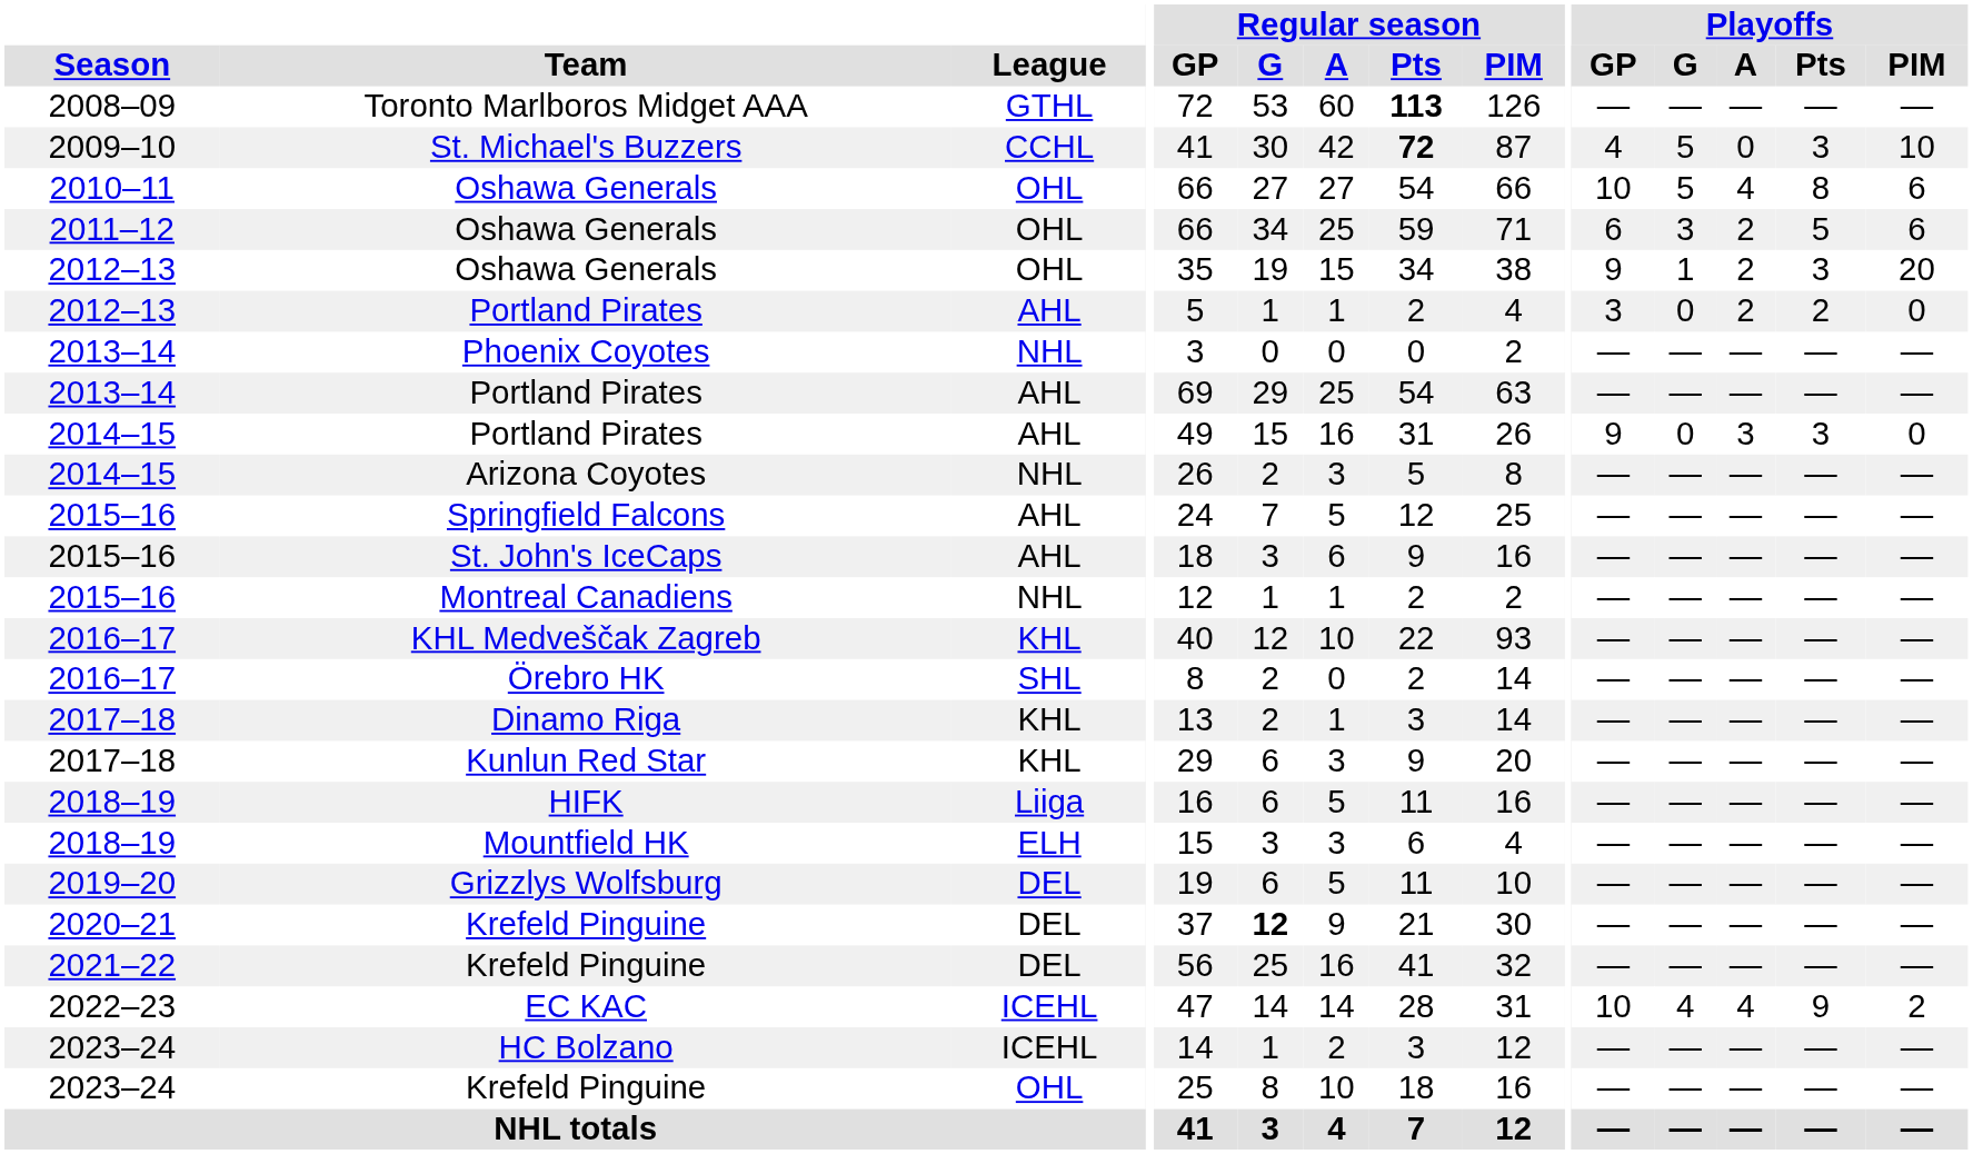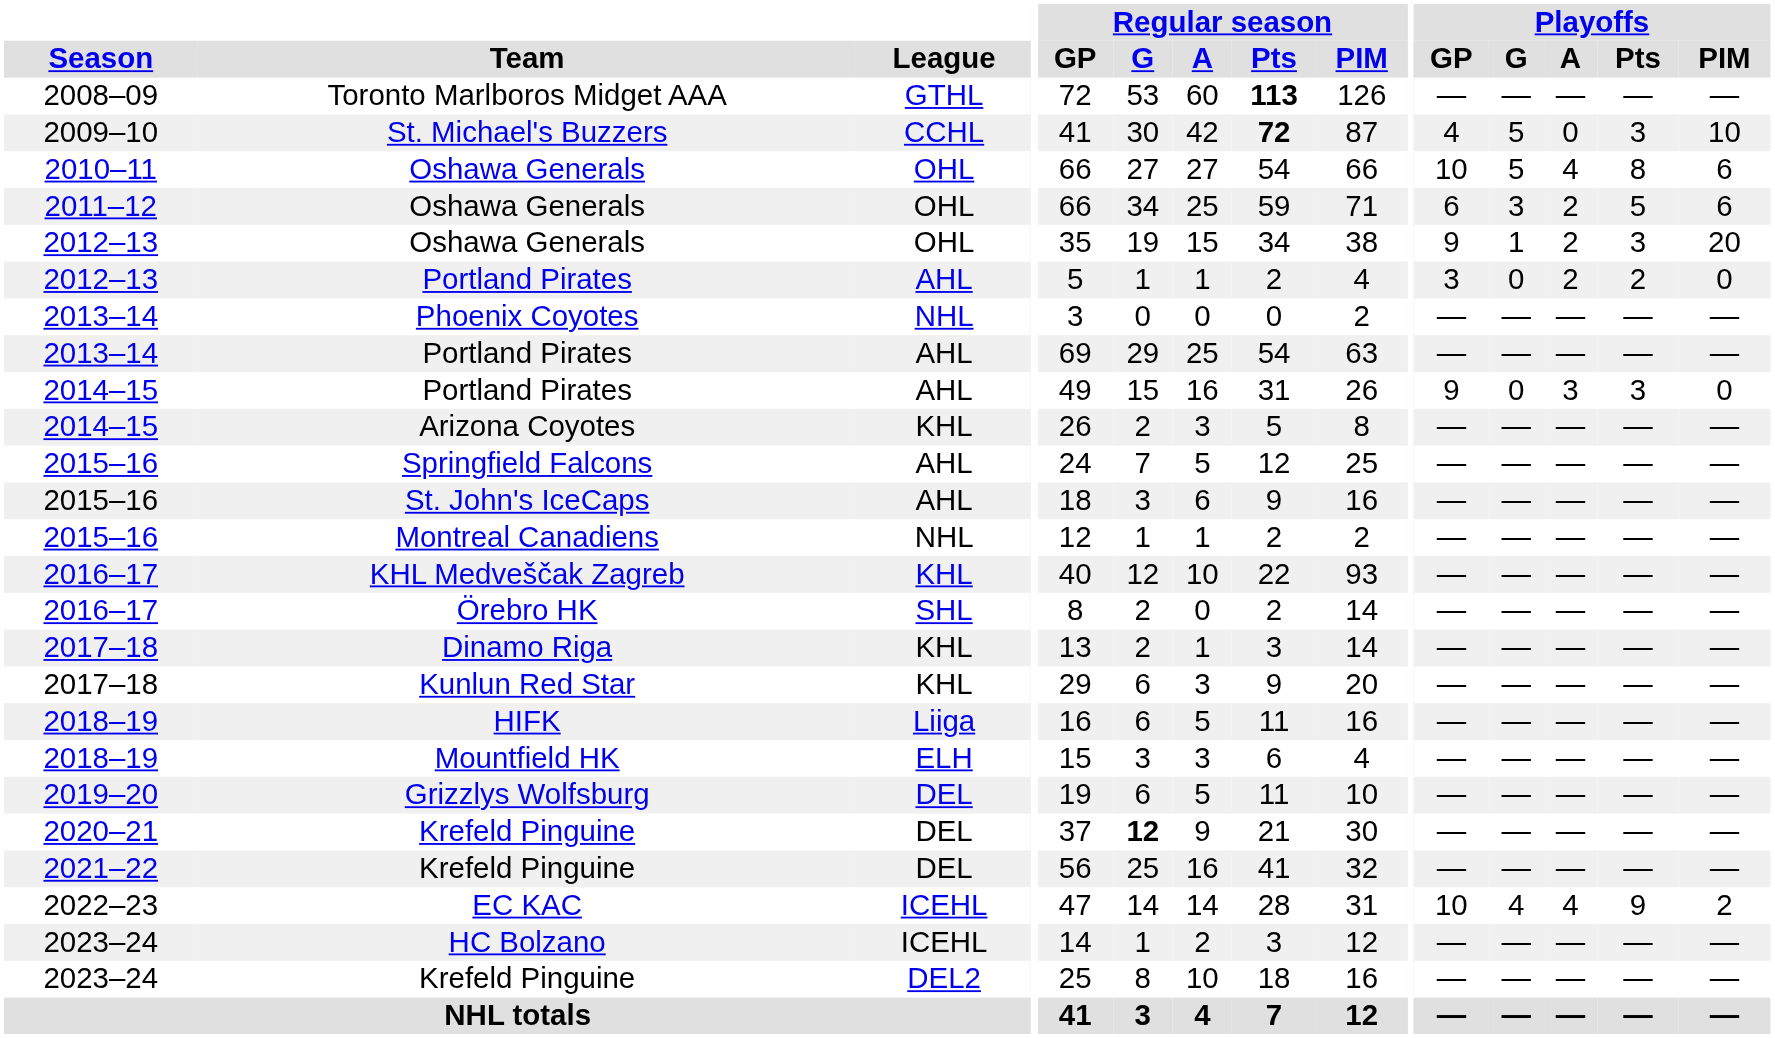Arizona Coyotes | League: NHL -> KHL
2023–24 / Krefeld Pinguine | League: OHL -> DEL2
